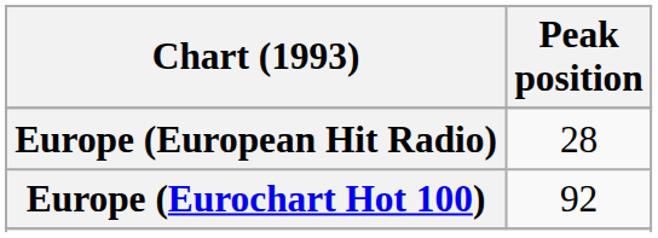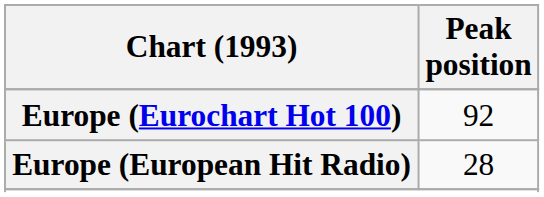rows swapped: Europe (Eurochart Hot 100) <-> Europe (European Hit Radio)
